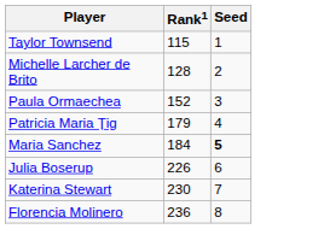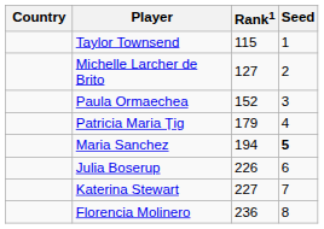+ column: Country
Michelle Larcher de Brito | Rank1: 128 -> 127
Maria Sanchez | Rank1: 184 -> 194
Katerina Stewart | Rank1: 230 -> 227
